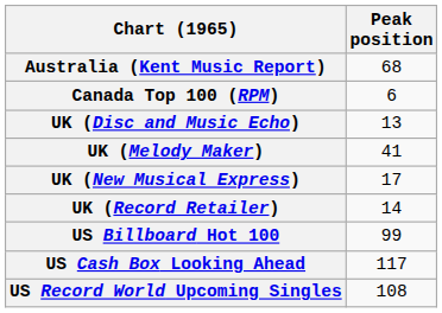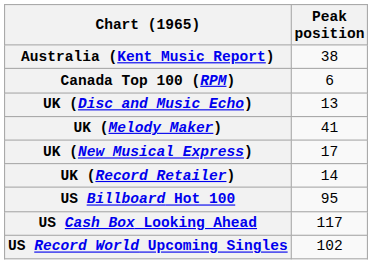Australia (Kent Music Report) | Peak position: 68 -> 38
US Billboard Hot 100 | Peak position: 99 -> 95
US Record World Upcoming Singles | Peak position: 108 -> 102
